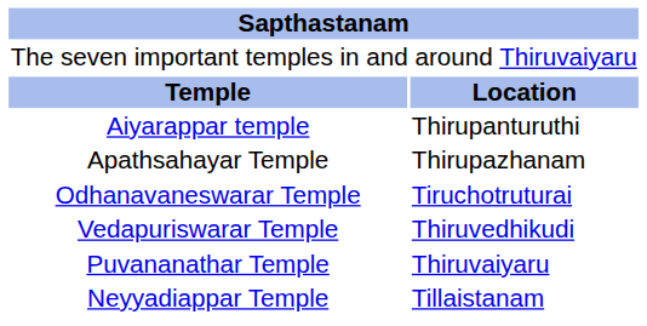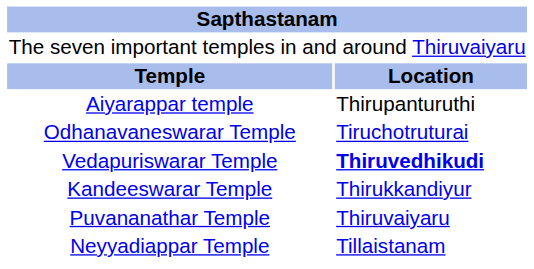- row: Apathsahayar Temple | Thirupazhanam
Vedapuriswarar Temple | column 2: normal -> bold
+ row: Kandeeswarar Temple | Thirukkandiyur
